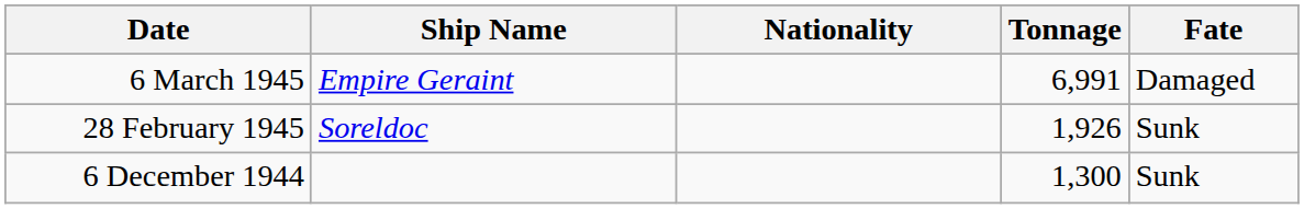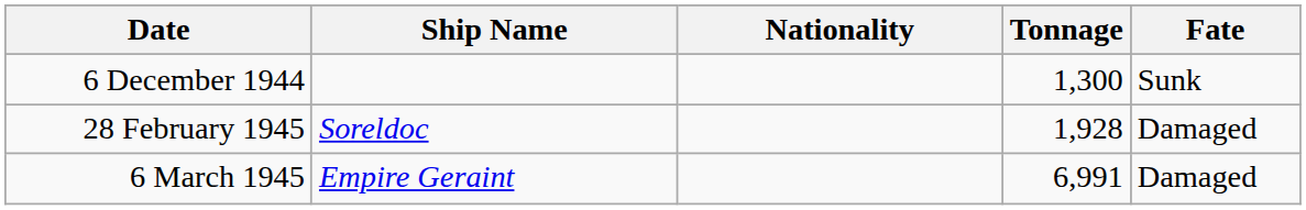rows swapped: 6 December 1944 <-> 6 March 1945
28 February 1945 | Tonnage: 1,926 -> 1,928
28 February 1945 | Fate: Sunk -> Damaged
